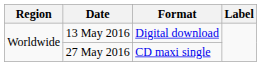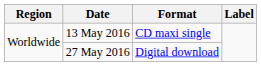13 May 2016 | Format: Digital download -> CD maxi single
27 May 2016 | Format: CD maxi single -> Digital download
